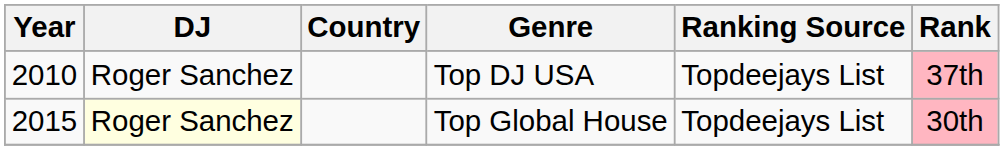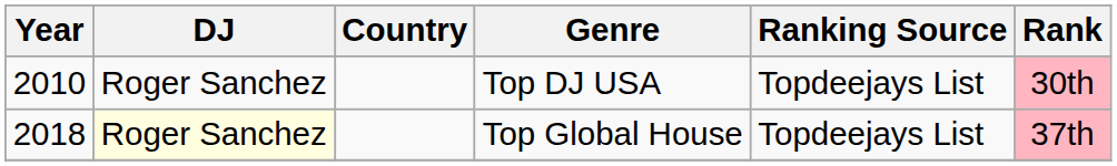Top DJ USA | Rank: 37th -> 30th
Top Global House | Year: 2015 -> 2018
Top Global House | Rank: 30th -> 37th
